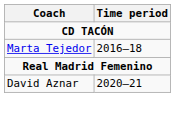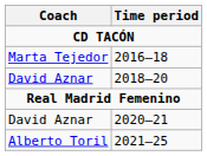+ row: David Aznar | 2018–20
+ row: Alberto Toril | 2021–25
